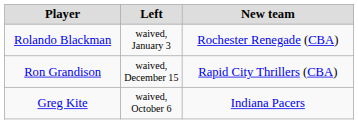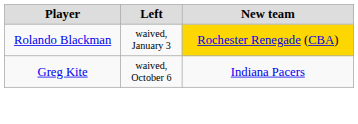Rolando Blackman | New team: no background -> gold background
- row: Ron Grandison | waived, December 15 | Rapid City Thrillers (CBA)
